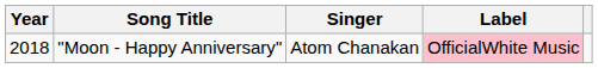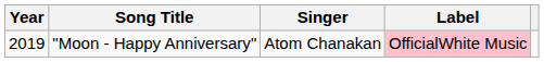"Moon - Happy Anniversary" | Year: 2018 -> 2019
